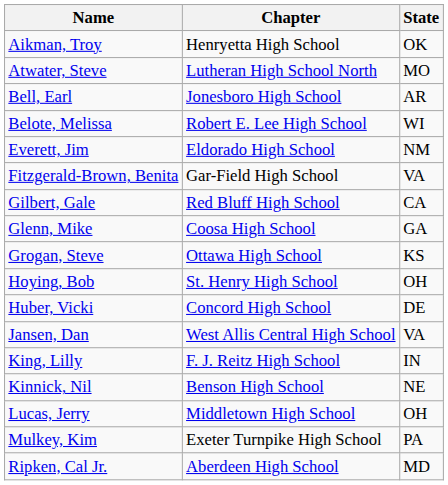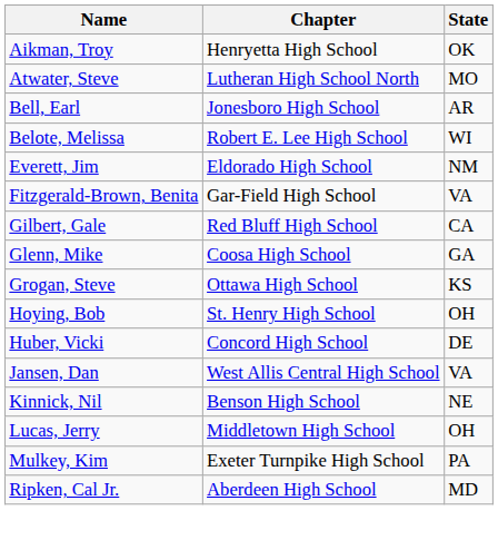- row: King, Lilly | F. J. Reitz High School | IN
